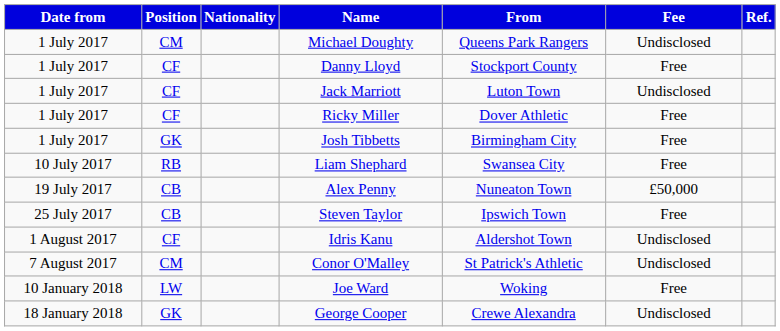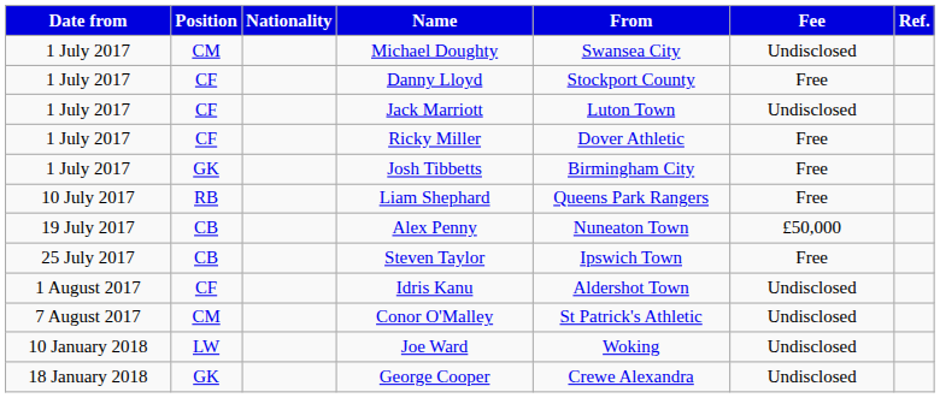Michael Doughty | From: Queens Park Rangers -> Swansea City
Liam Shephard | From: Swansea City -> Queens Park Rangers
Joe Ward | Fee: Free -> Undisclosed
